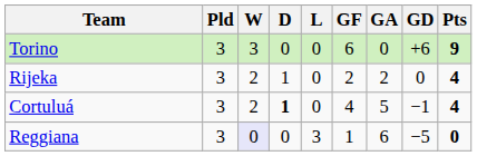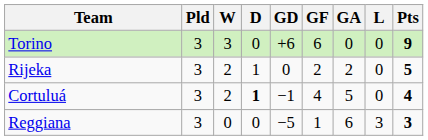columns swapped: L <-> GD
Rijeka | Pts: 4 -> 5
Reggiana | W: lavender background -> no background
Reggiana | Pts: 0 -> 3
